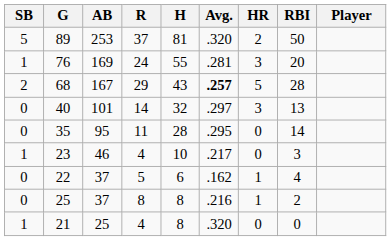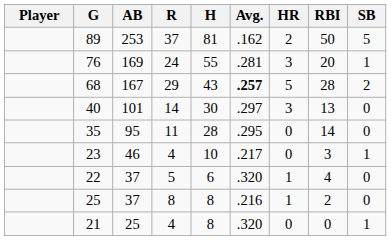columns swapped: Player <-> SB
89 | Avg.: .320 -> .162
40 | H: 32 -> 30
22 | Avg.: .162 -> .320
